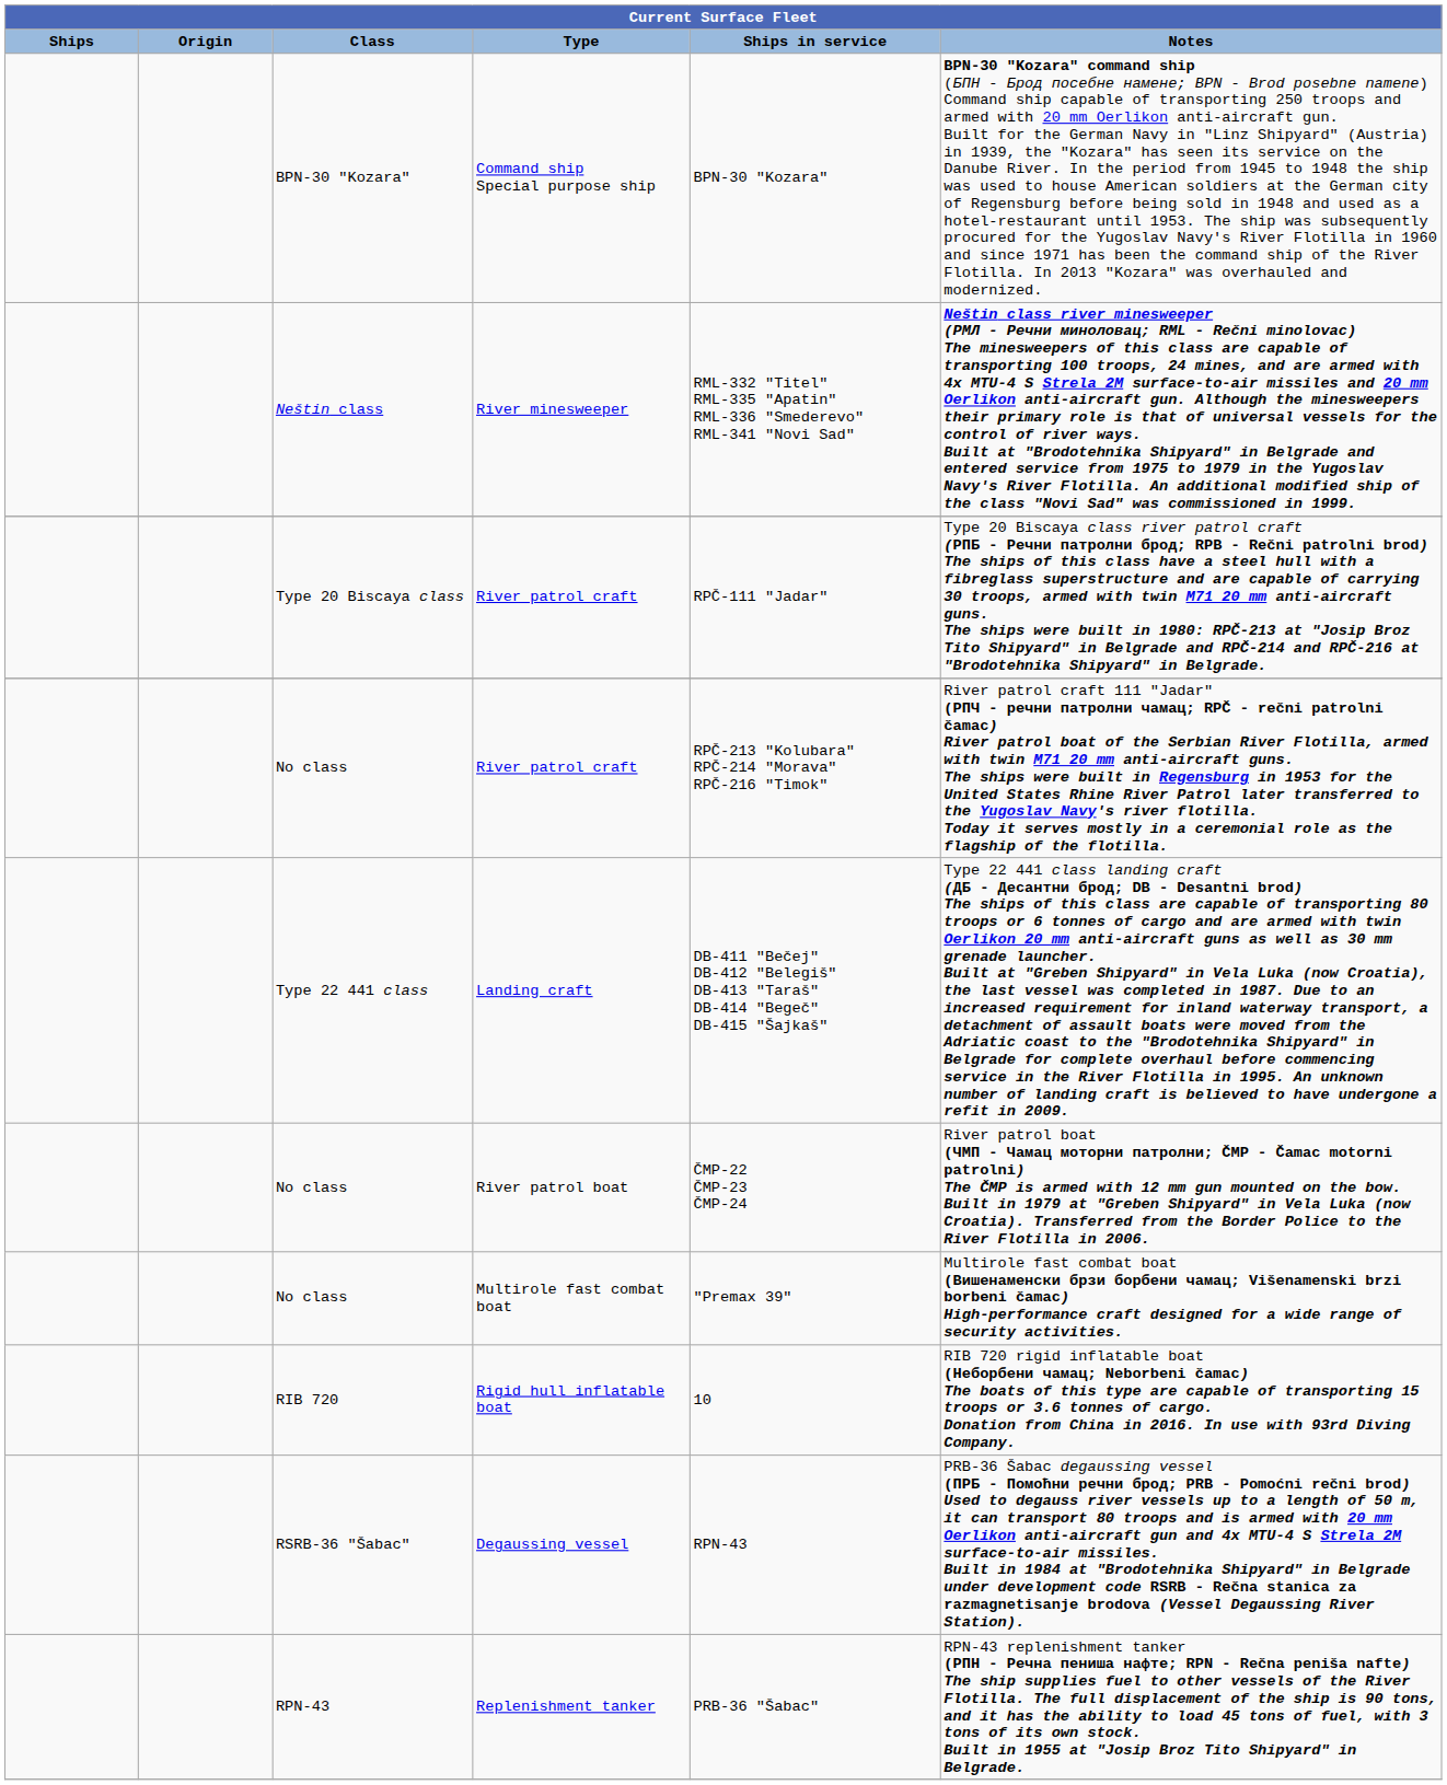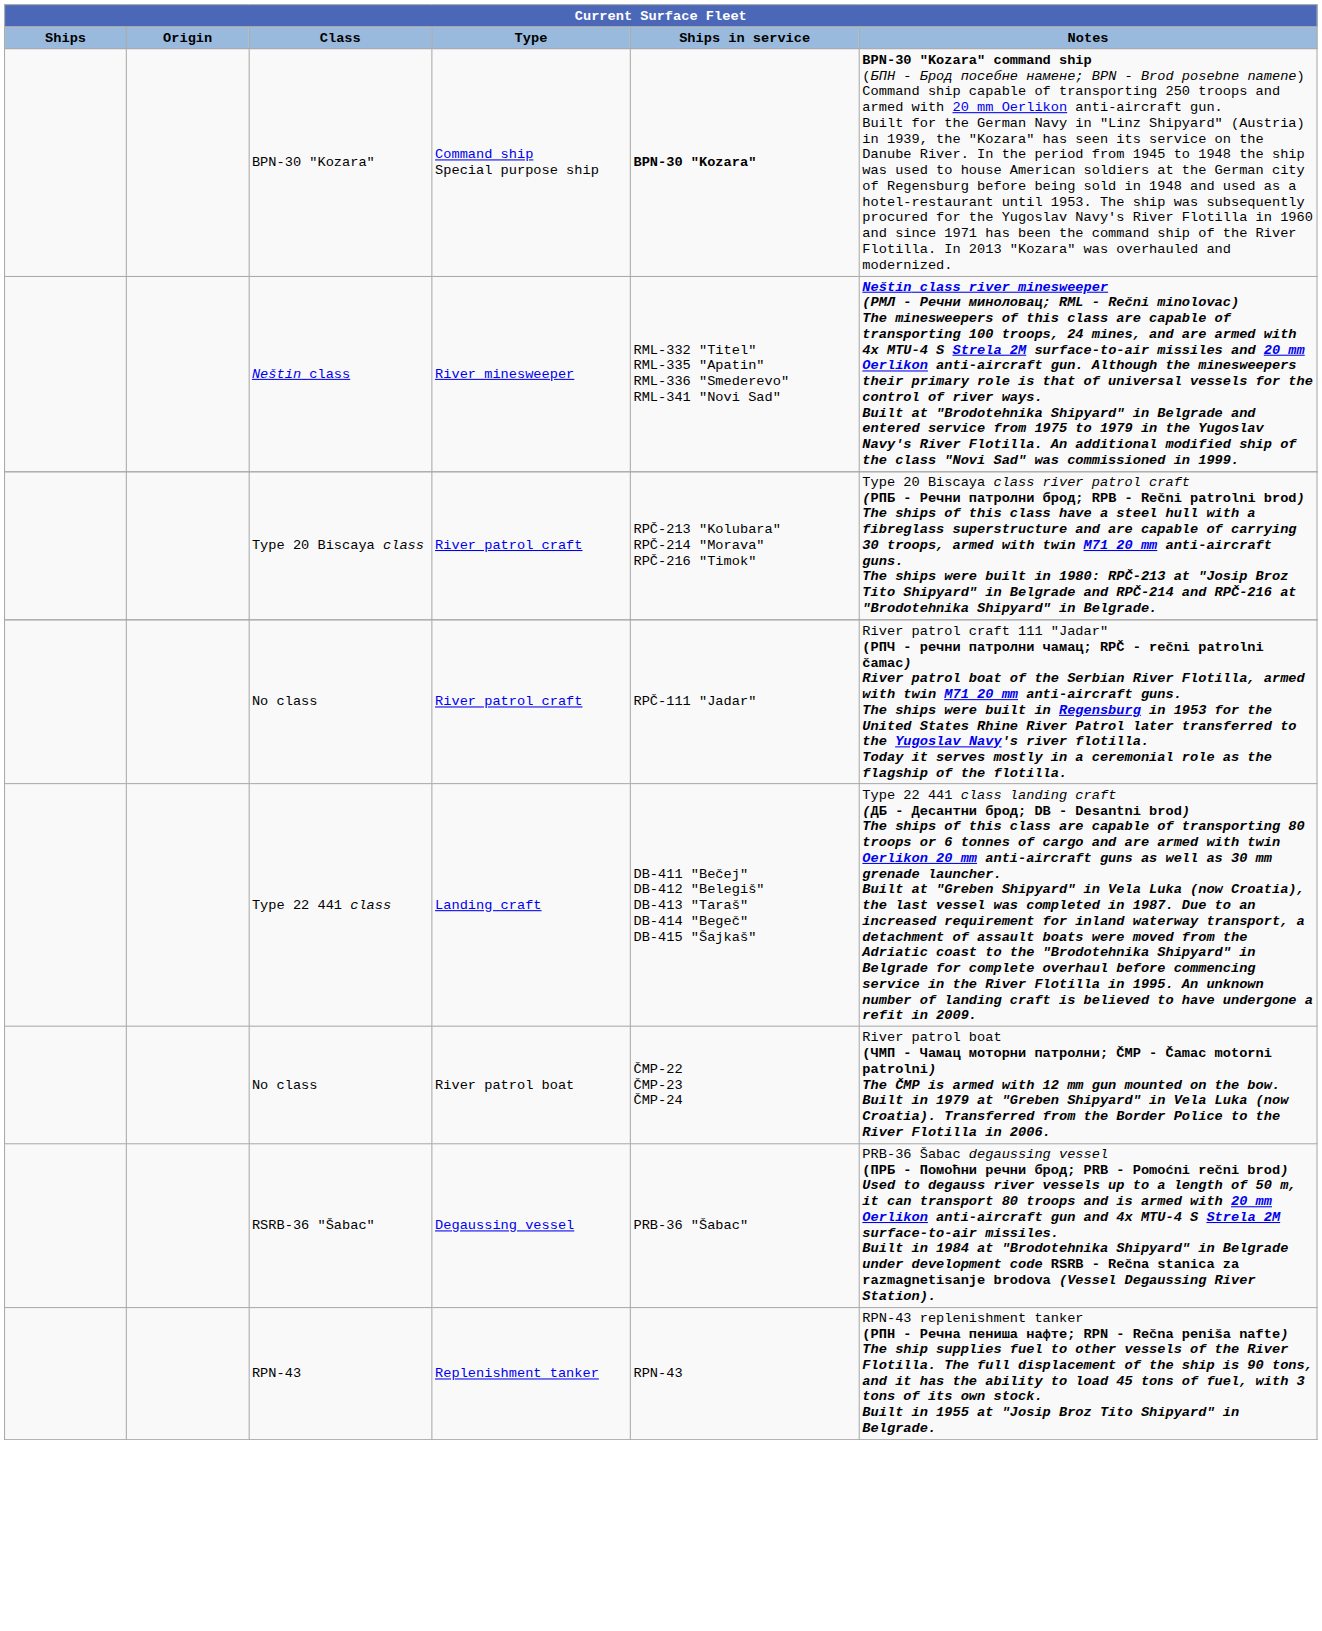Command ship Special purpose ship | Ships in service: normal -> bold
Type 20 Biscaya class / River patrol craft | Ships in service: RPČ-111 "Jadar" -> RPČ-213 "Kolubara" RPČ-214 "Morava" RPČ-216 "Timok"
No class / River patrol craft | Ships in service: RPČ-213 "Kolubara" RPČ-214 "Morava" RPČ-216 "Timok" -> RPČ-111 "Jadar"
- row: No class | Multirole fast combat boat | "Premax 39" | Multirole fast combat boat (Вишенаменски брзи борбени чамац; Višenamenski brzi borbeni čamac) High-performance craft designed for a wide range of security activities.
- row: RIB 720 | Rigid hull inflatable boat | 10 | RIB 720 rigid inflatable boat (Неборбени чамац; Neborbeni čamac) The boats of this type are capable of transporting 15 troops or 3.6 tonnes of cargo. Donation from China in 2016. In use with 93rd Diving Company.
Degaussing vessel | Ships in service: RPN-43 -> PRB-36 "Šabac"
Replenishment tanker | Ships in service: PRB-36 "Šabac" -> RPN-43
